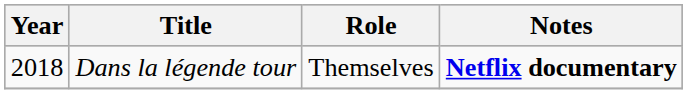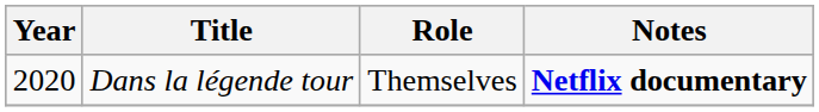Dans la légende tour | Year: 2018 -> 2020
